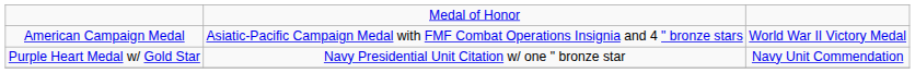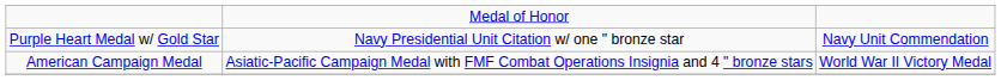rows swapped: Purple Heart Medal w/ Gold Star <-> American Campaign Medal
